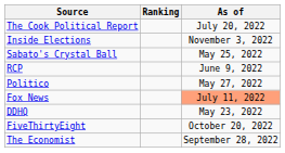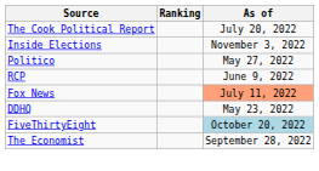- row: Sabato's Crystal Ball | May 25, 2022
rows swapped: Politico <-> RCP
FiveThirtyEight | As of: no background -> lightblue background
